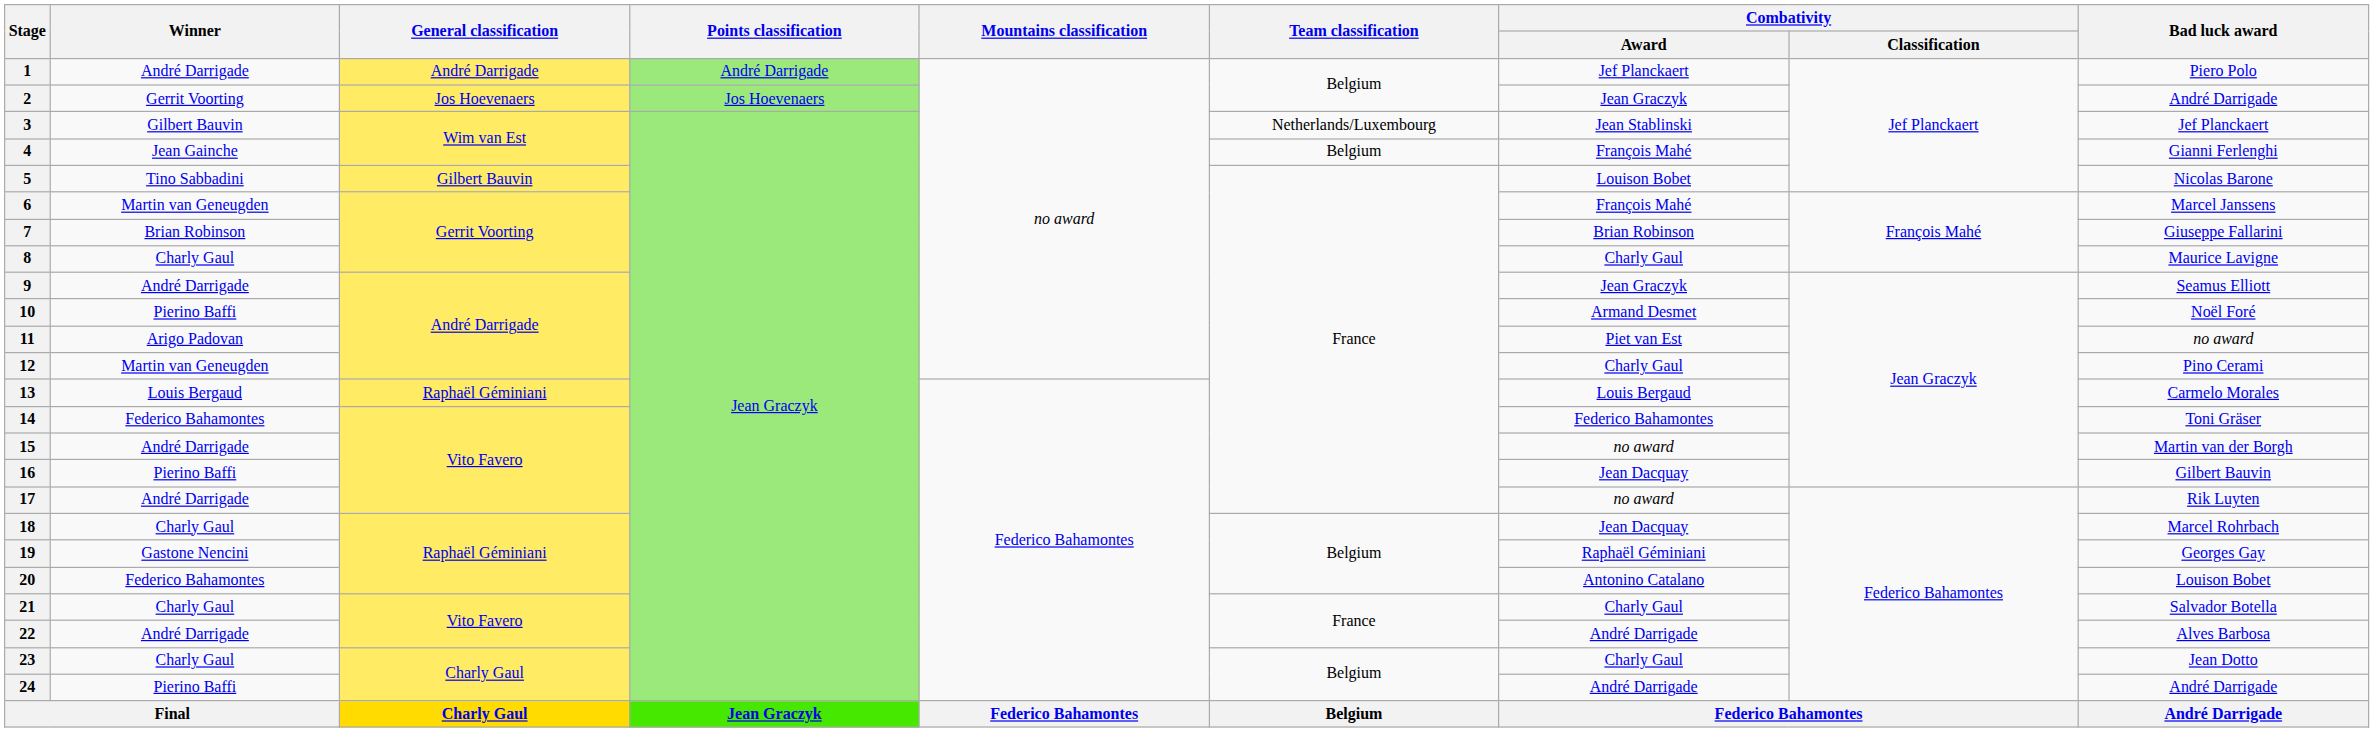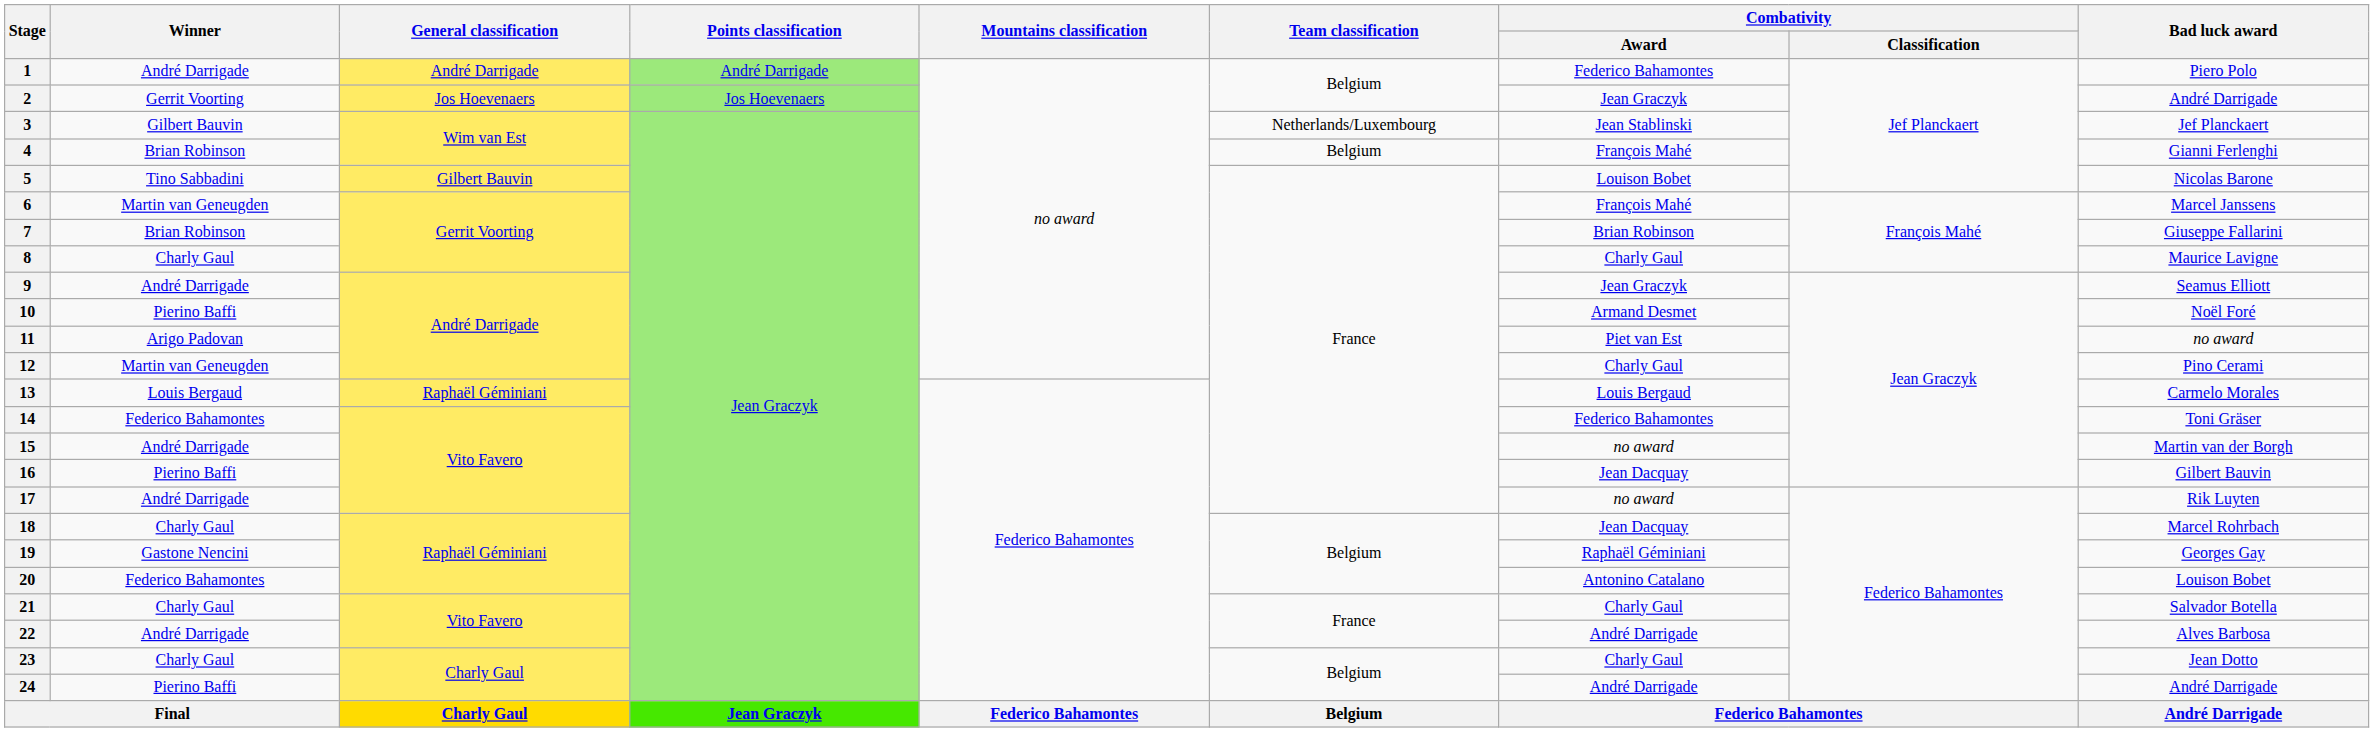1 | Combativity / Award: Jef Planckaert -> Federico Bahamontes
4 | Winner: Jean Gainche -> Brian Robinson
